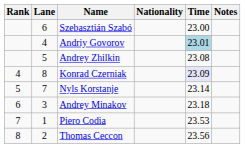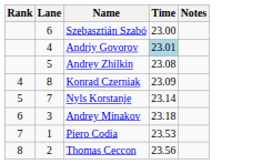- column: Nationality
Konrad Czerniak | Time: lavender background -> no background
